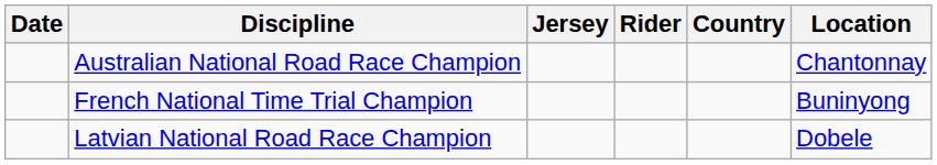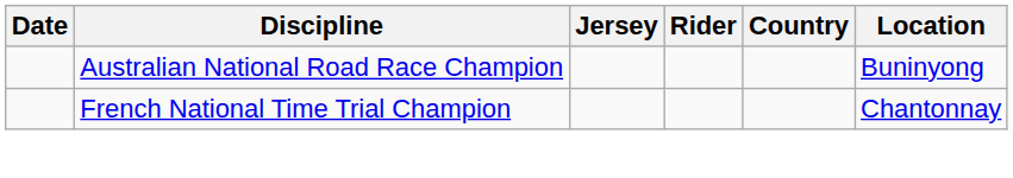Australian National Road Race Champion | Location: Chantonnay -> Buninyong
French National Time Trial Champion | Location: Buninyong -> Chantonnay
- row: Latvian National Road Race Champion | Dobele
